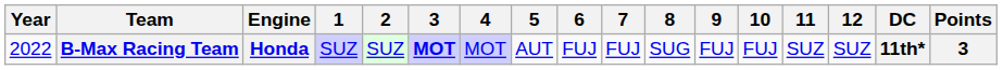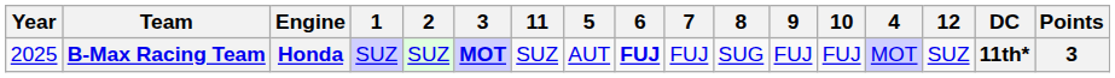columns swapped: 4 <-> 11
B-Max Racing Team | Year: 2022 -> 2025
B-Max Racing Team | 6: normal -> bold
